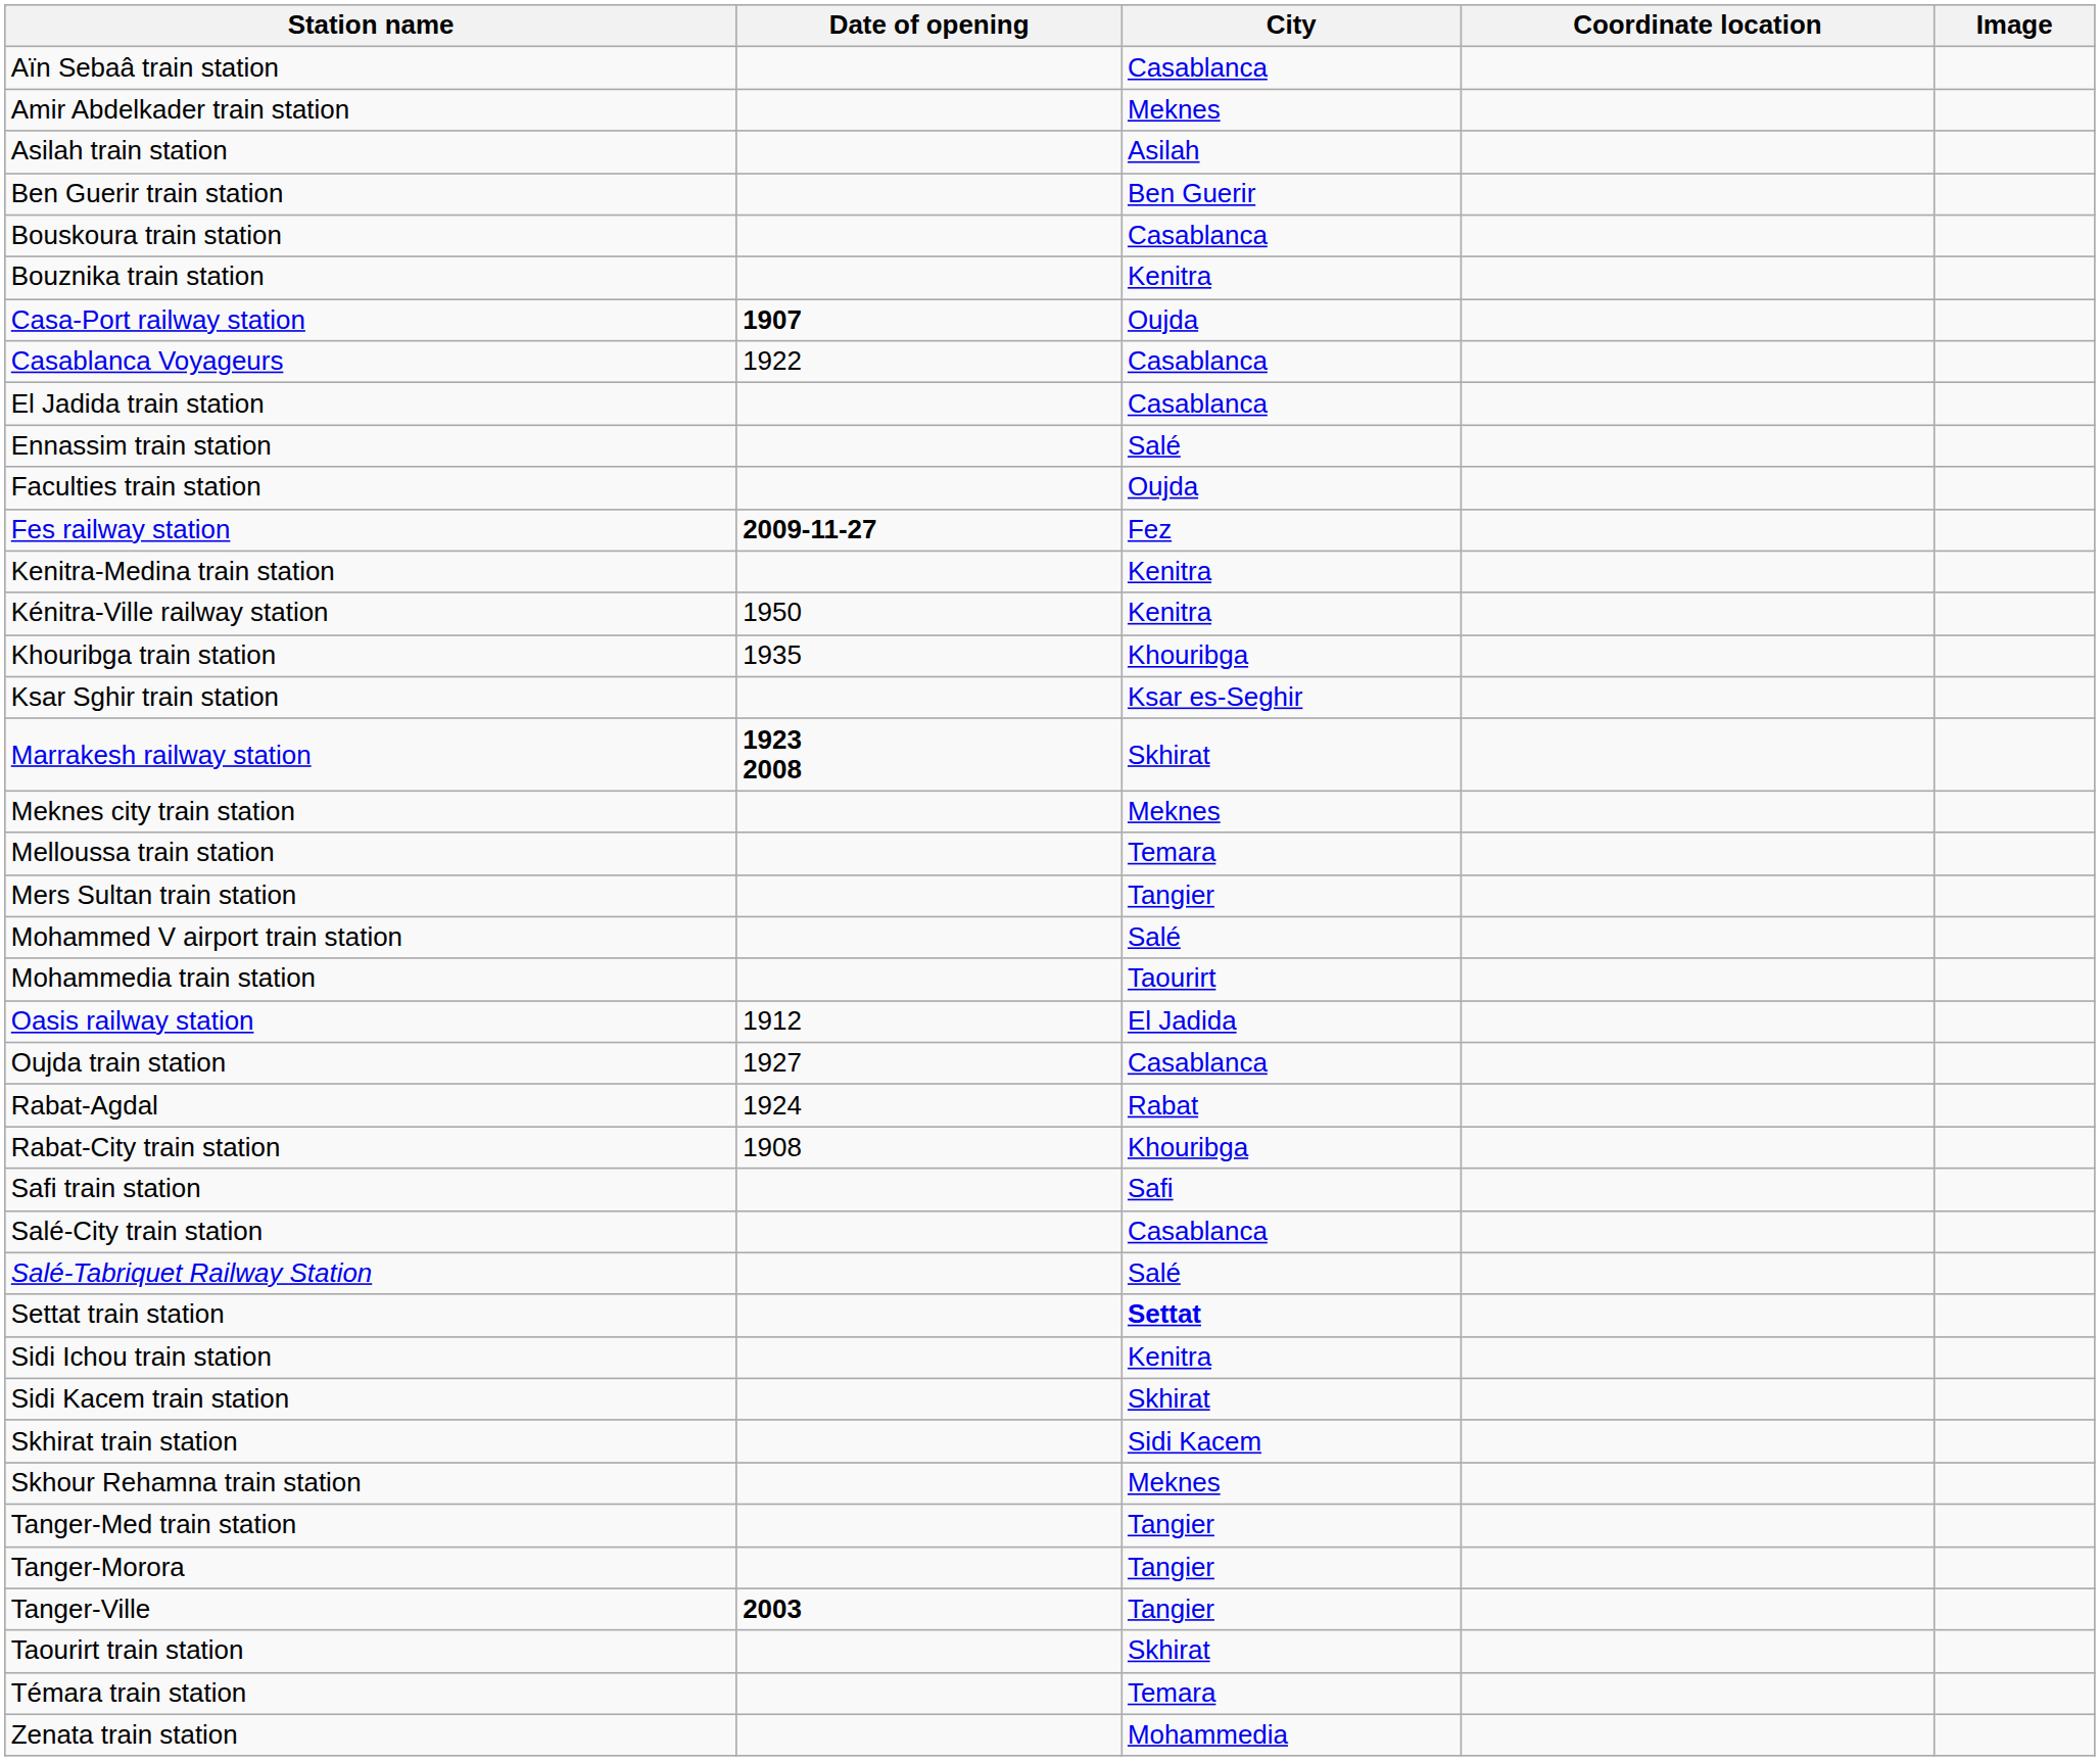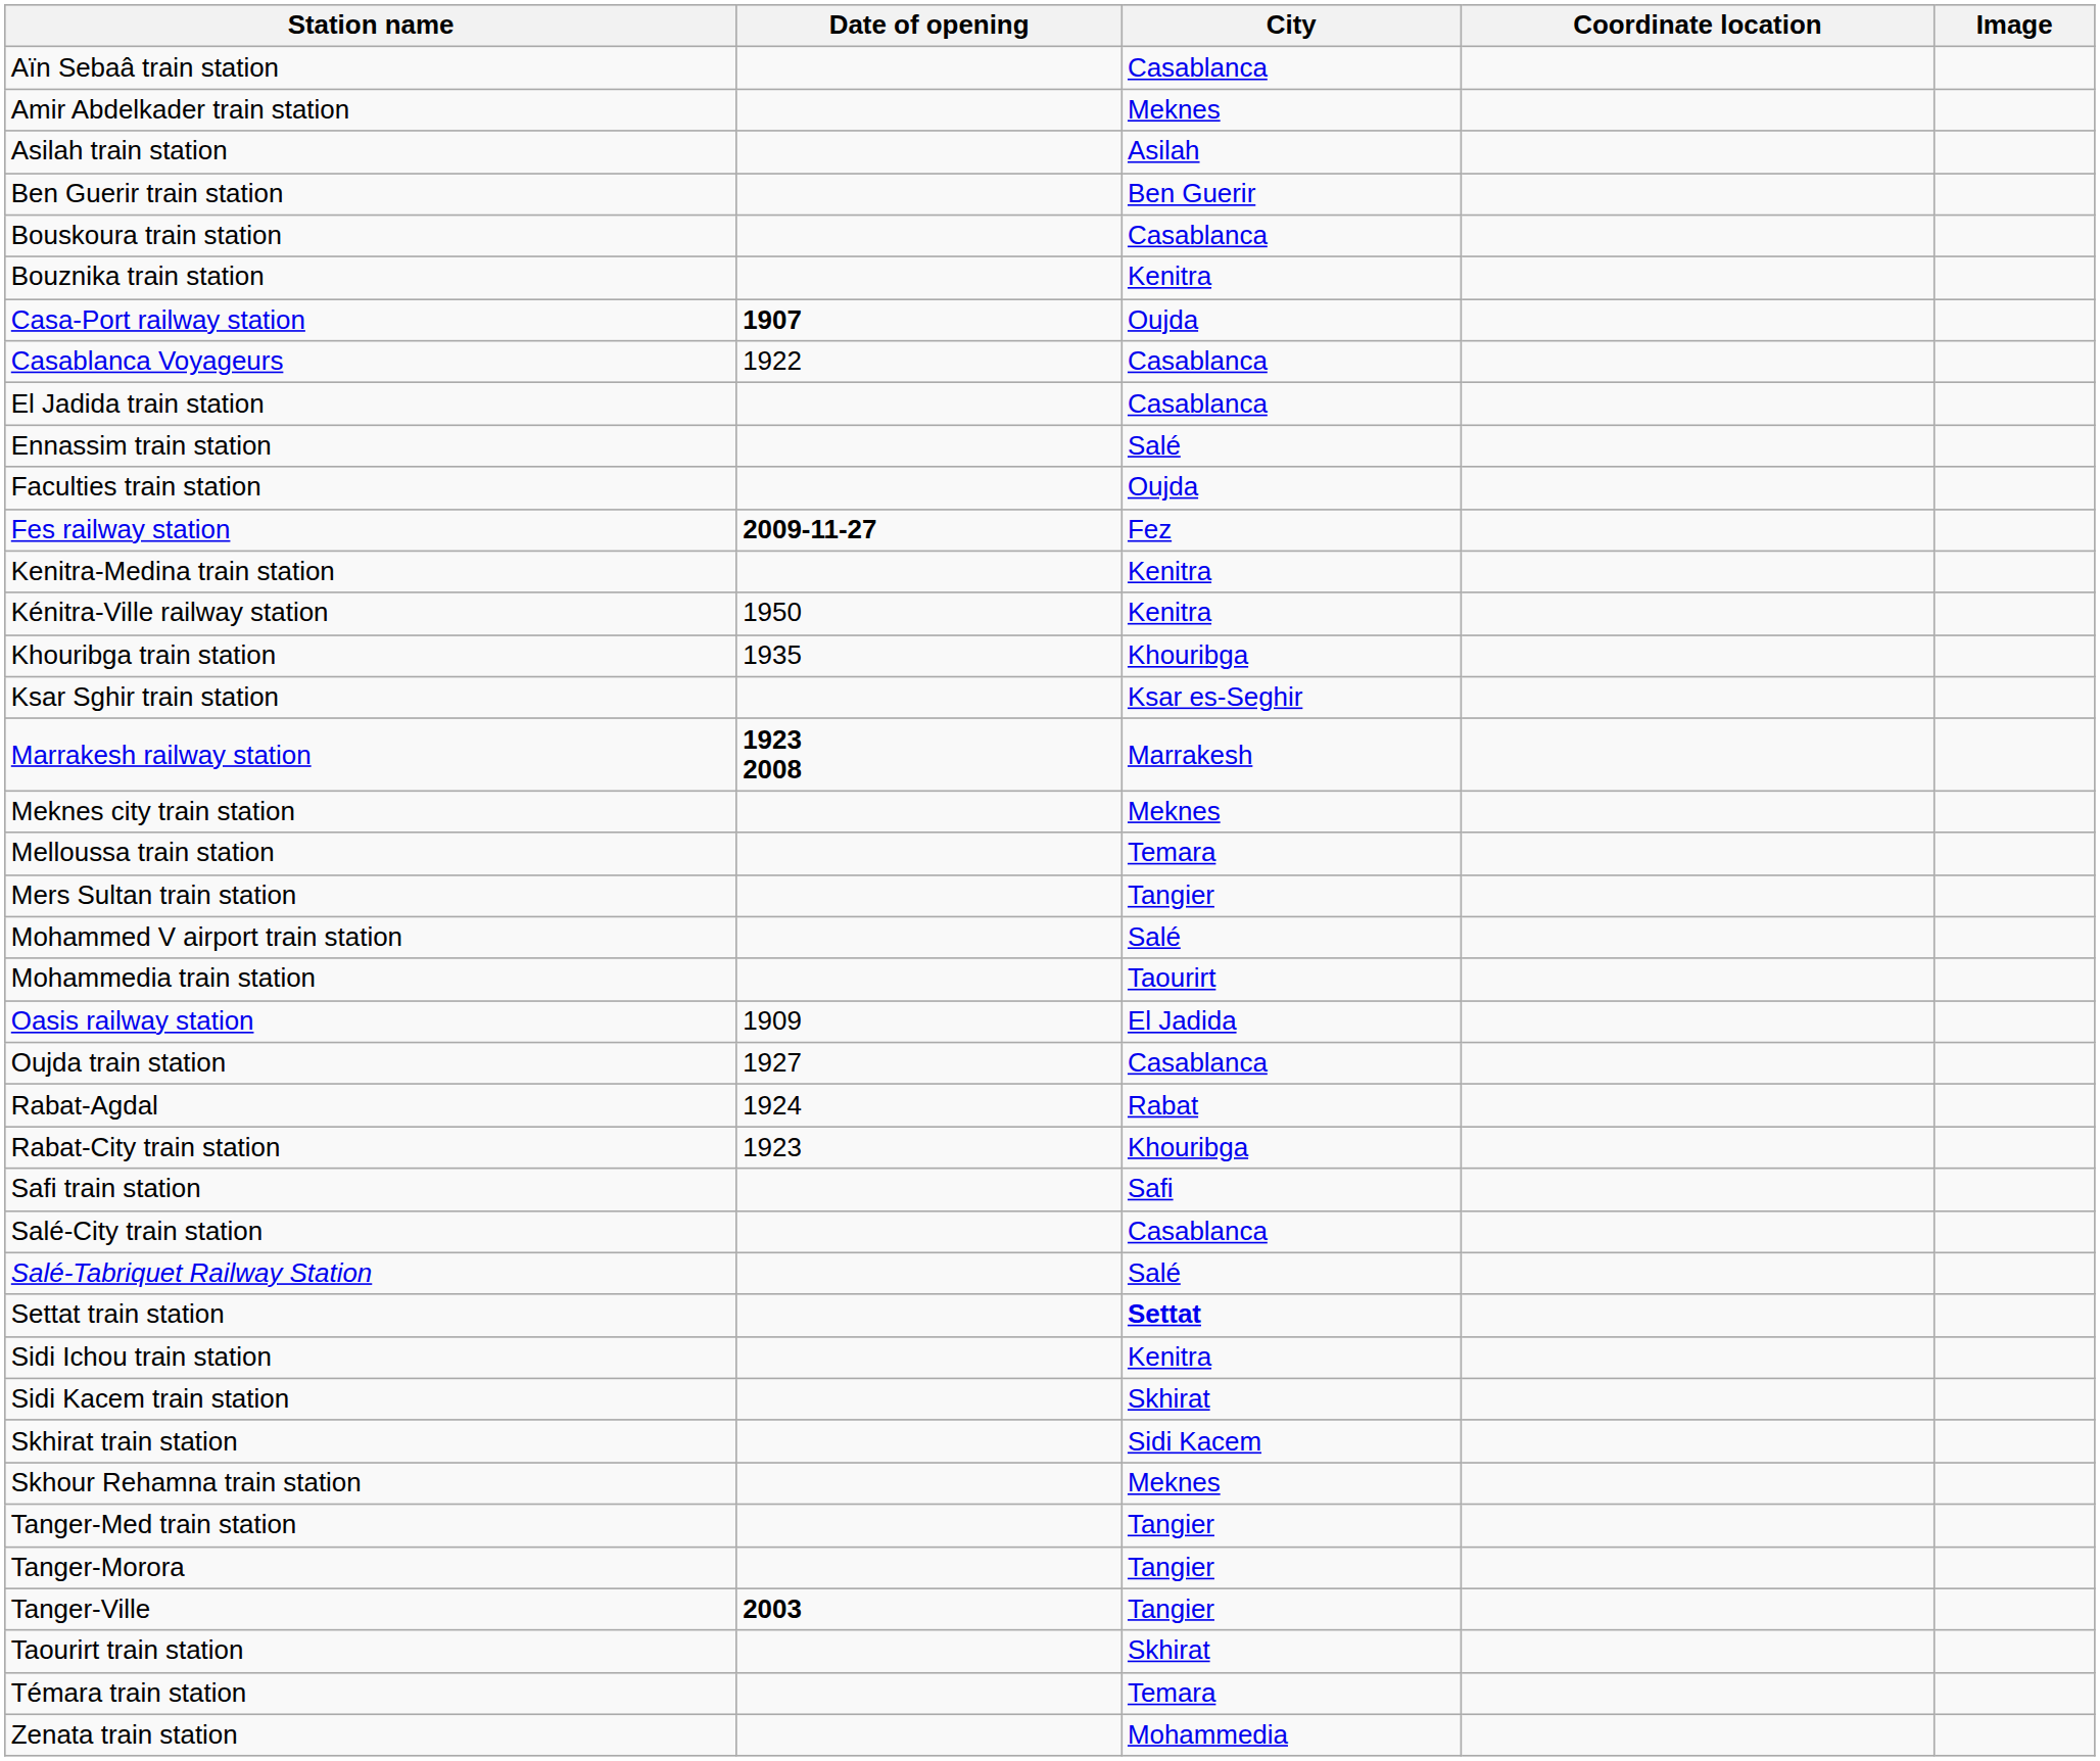Marrakesh railway station | City: Skhirat -> Marrakesh
Oasis railway station | Date of opening: 1912 -> 1909
Rabat-City train station | Date of opening: 1908 -> 1923
